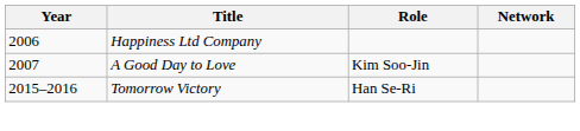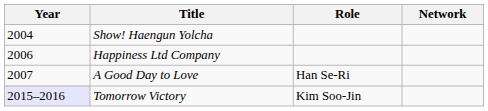+ row: 2004 | Show! Haengun Yolcha
A Good Day to Love | Role: Kim Soo-Jin -> Han Se-Ri
Tomorrow Victory | Year: no background -> lavender background
Tomorrow Victory | Role: Han Se-Ri -> Kim Soo-Jin
